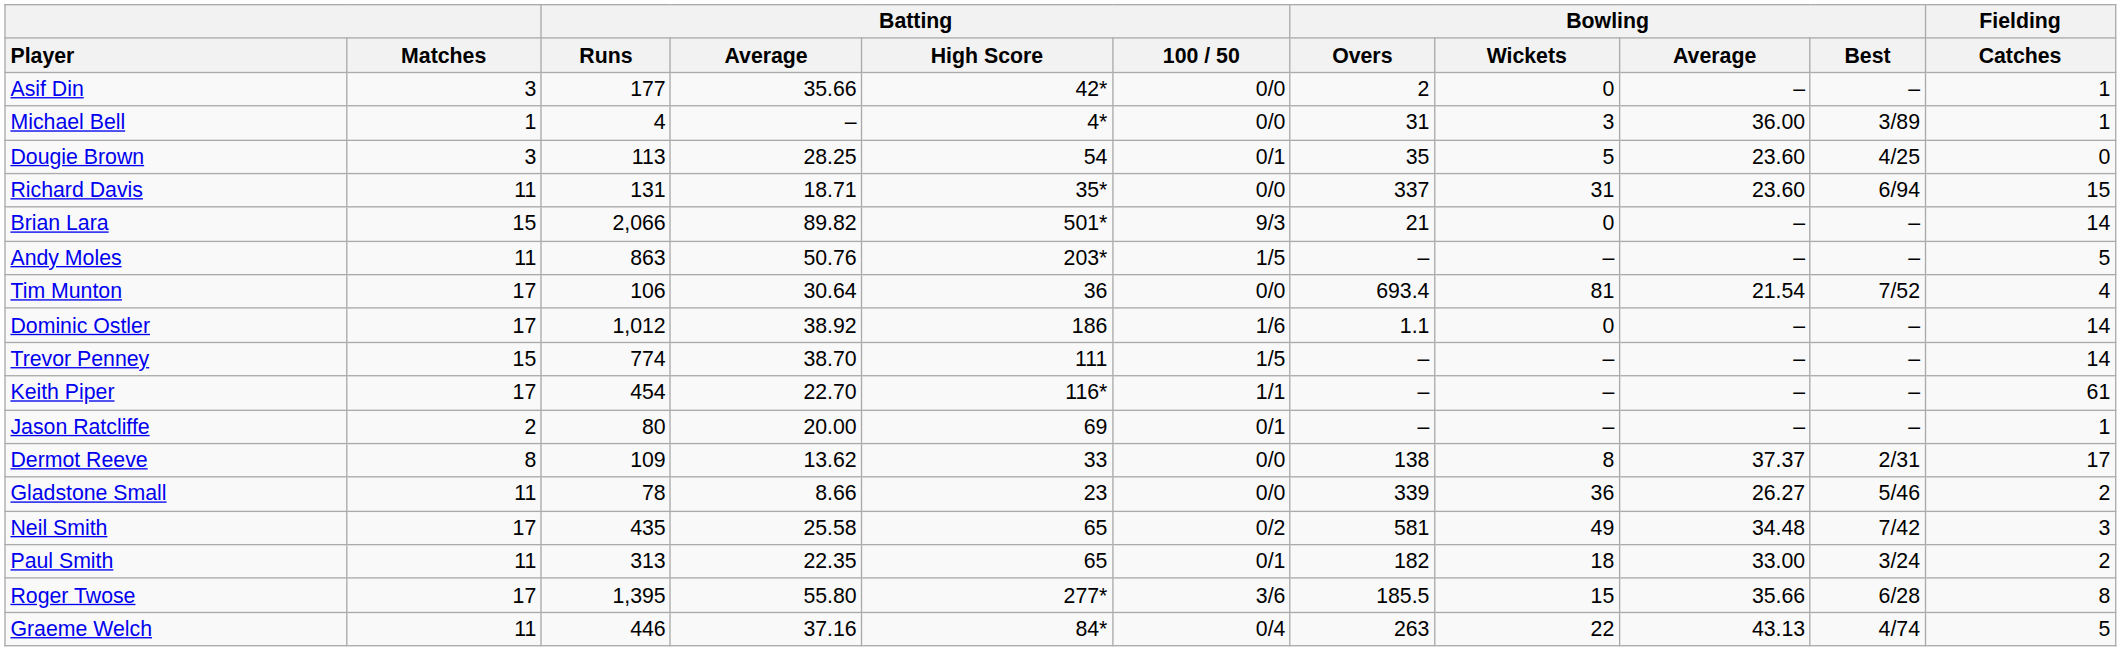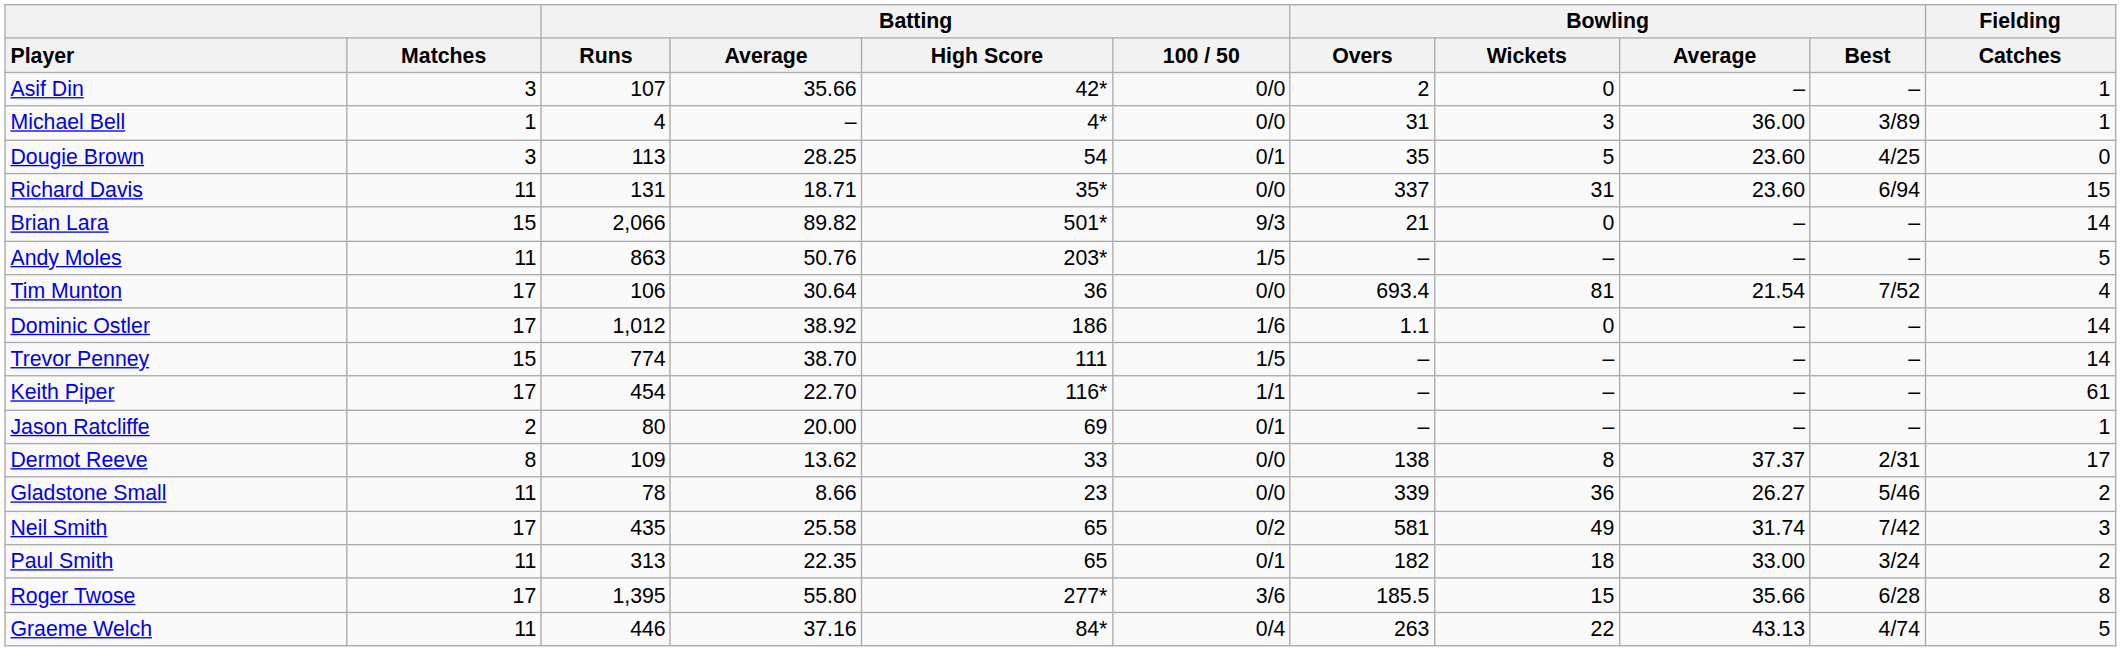Asif Din | Batting / Runs: 177 -> 107
Neil Smith | Bowling / Average: 34.48 -> 31.74
